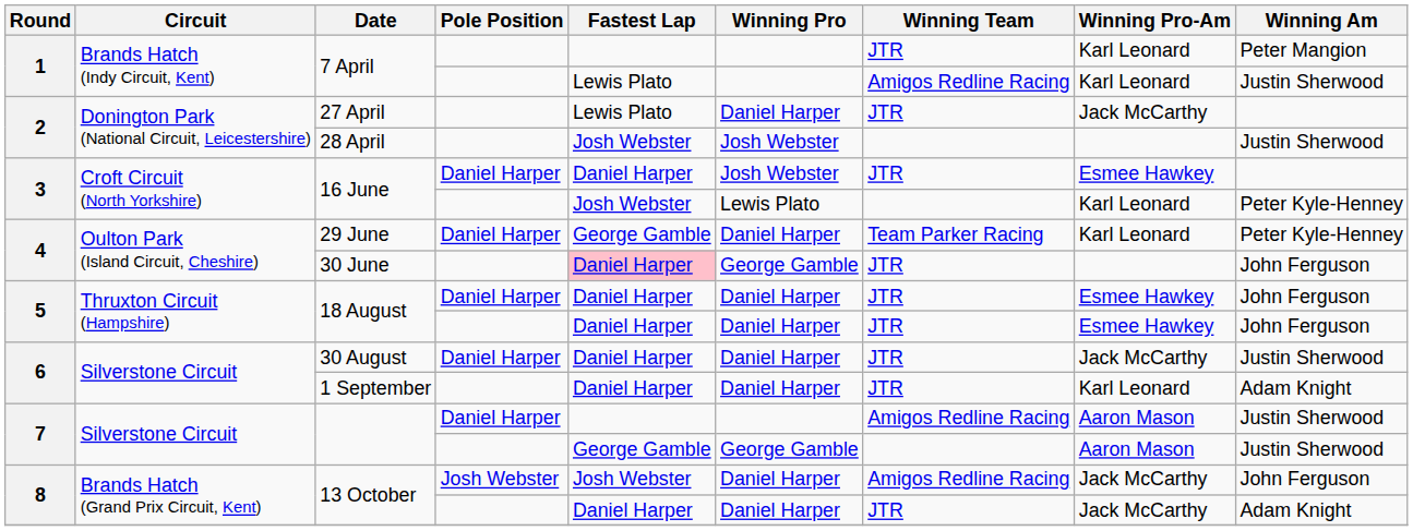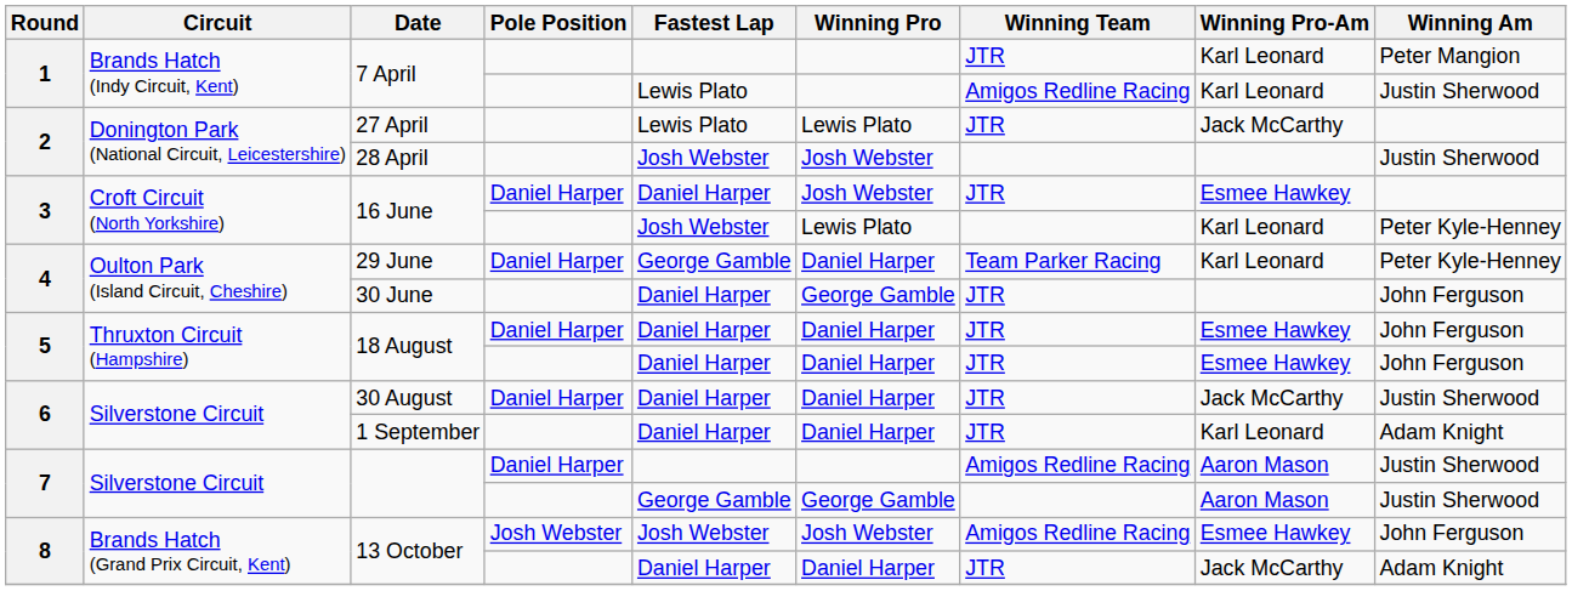27 April | Winning Pro: Daniel Harper -> Lewis Plato
30 June | Fastest Lap: pink background -> no background
13 October / Josh Webster | Winning Pro: Daniel Harper -> Josh Webster
13 October / Josh Webster | Winning Pro-Am: Jack McCarthy -> Esmee Hawkey
